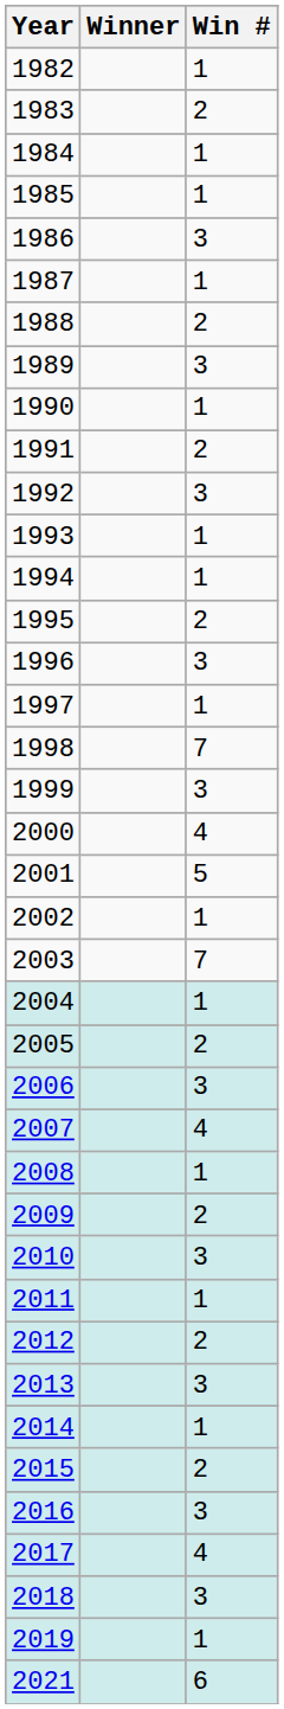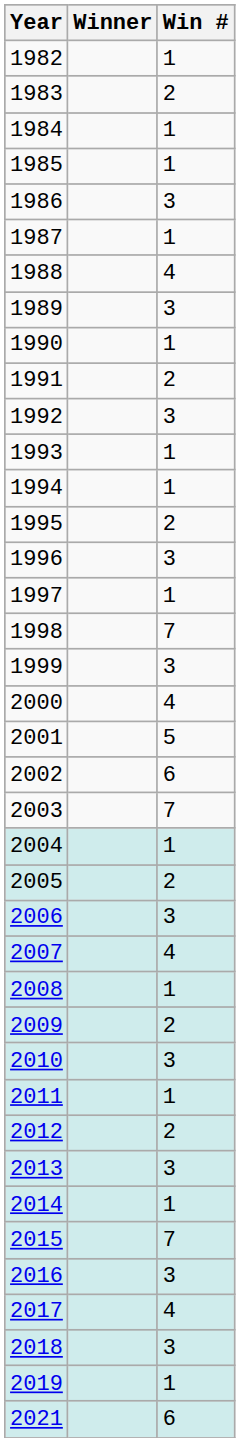1988 | Win #: 2 -> 4
2002 | Win #: 1 -> 6
2015 | Win #: 2 -> 7
